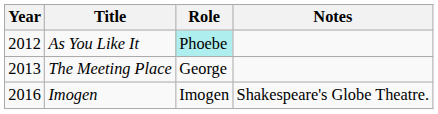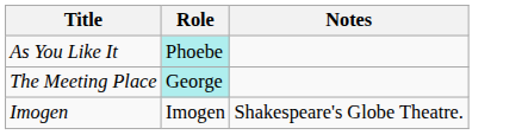- column: Year | 2012 | 2013 | 2016
The Meeting Place | Role: no background -> paleturquoise background
